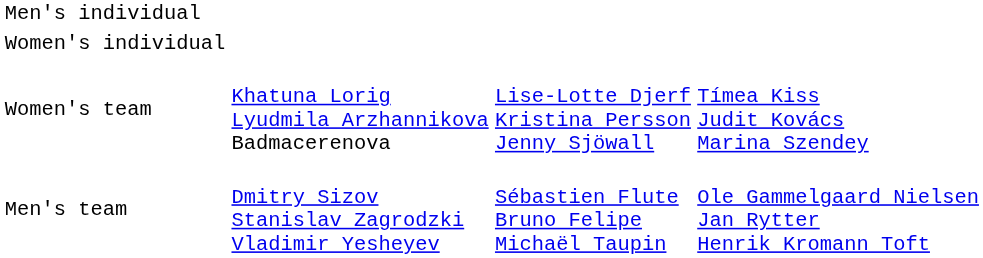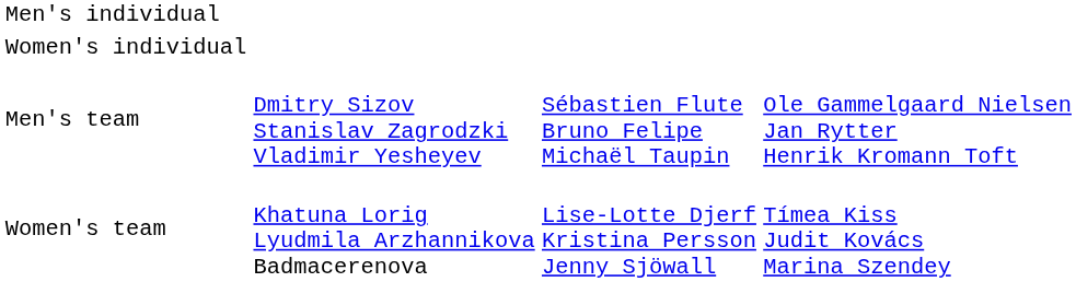rows swapped: Men's team <-> Women's team
